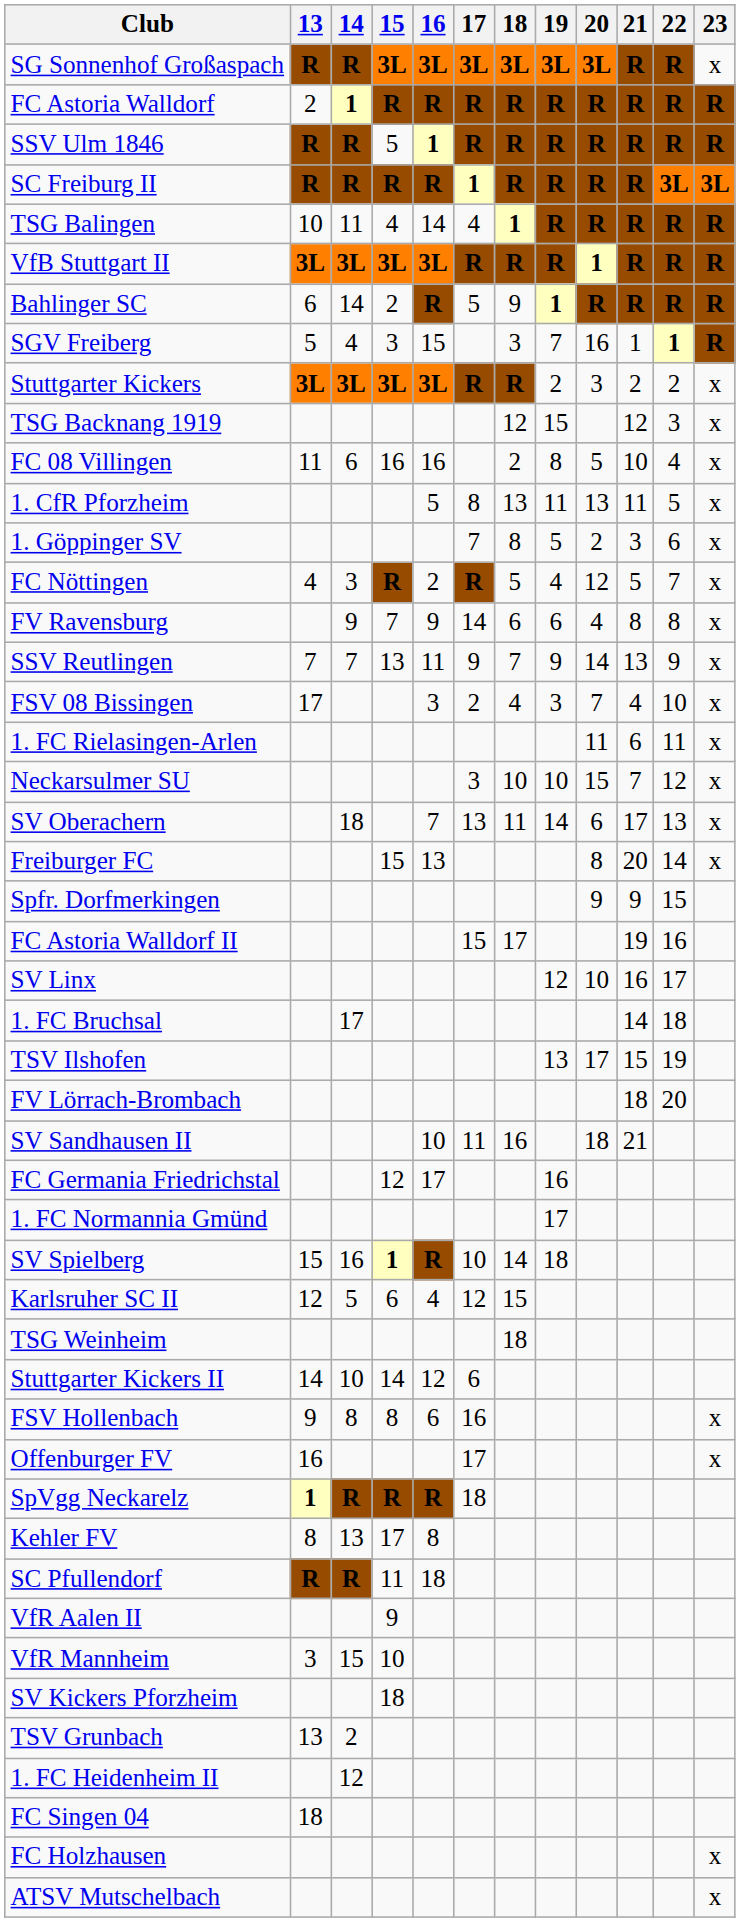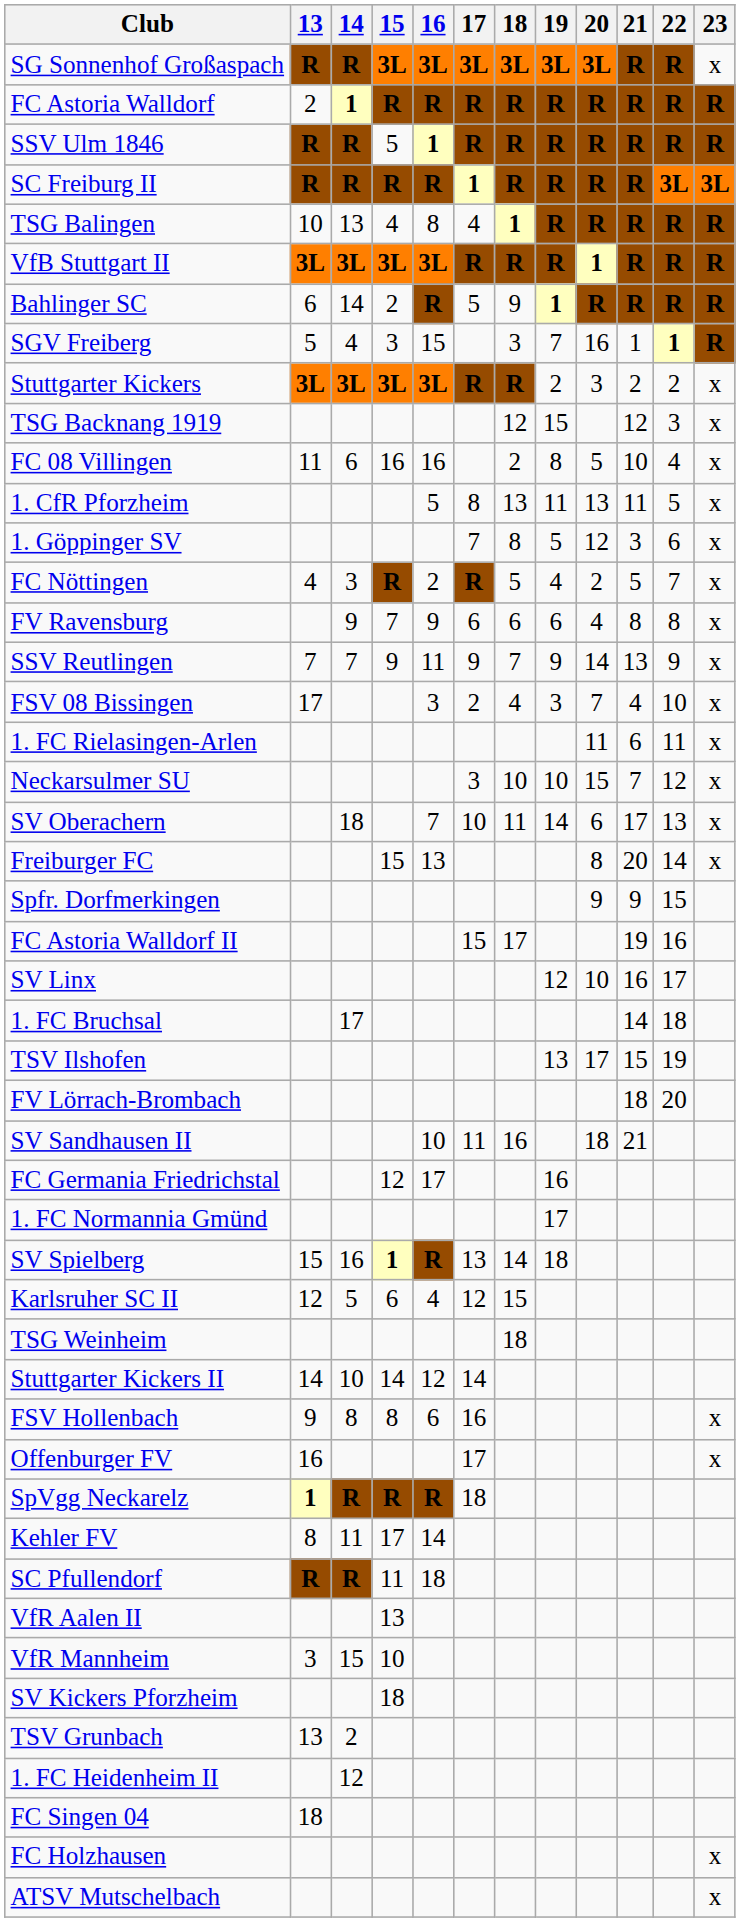TSG Balingen | 14: 11 -> 13
TSG Balingen | 16: 14 -> 8
1. Göppinger SV | 20: 2 -> 12
FC Nöttingen | 20: 12 -> 2
FV Ravensburg | 17: 14 -> 6
SSV Reutlingen | 15: 13 -> 9
SV Oberachern | 17: 13 -> 10
SV Spielberg | 17: 10 -> 13
Stuttgarter Kickers II | 17: 6 -> 14
Kehler FV | 14: 13 -> 11
Kehler FV | 16: 8 -> 14
VfR Aalen II | 15: 9 -> 13
